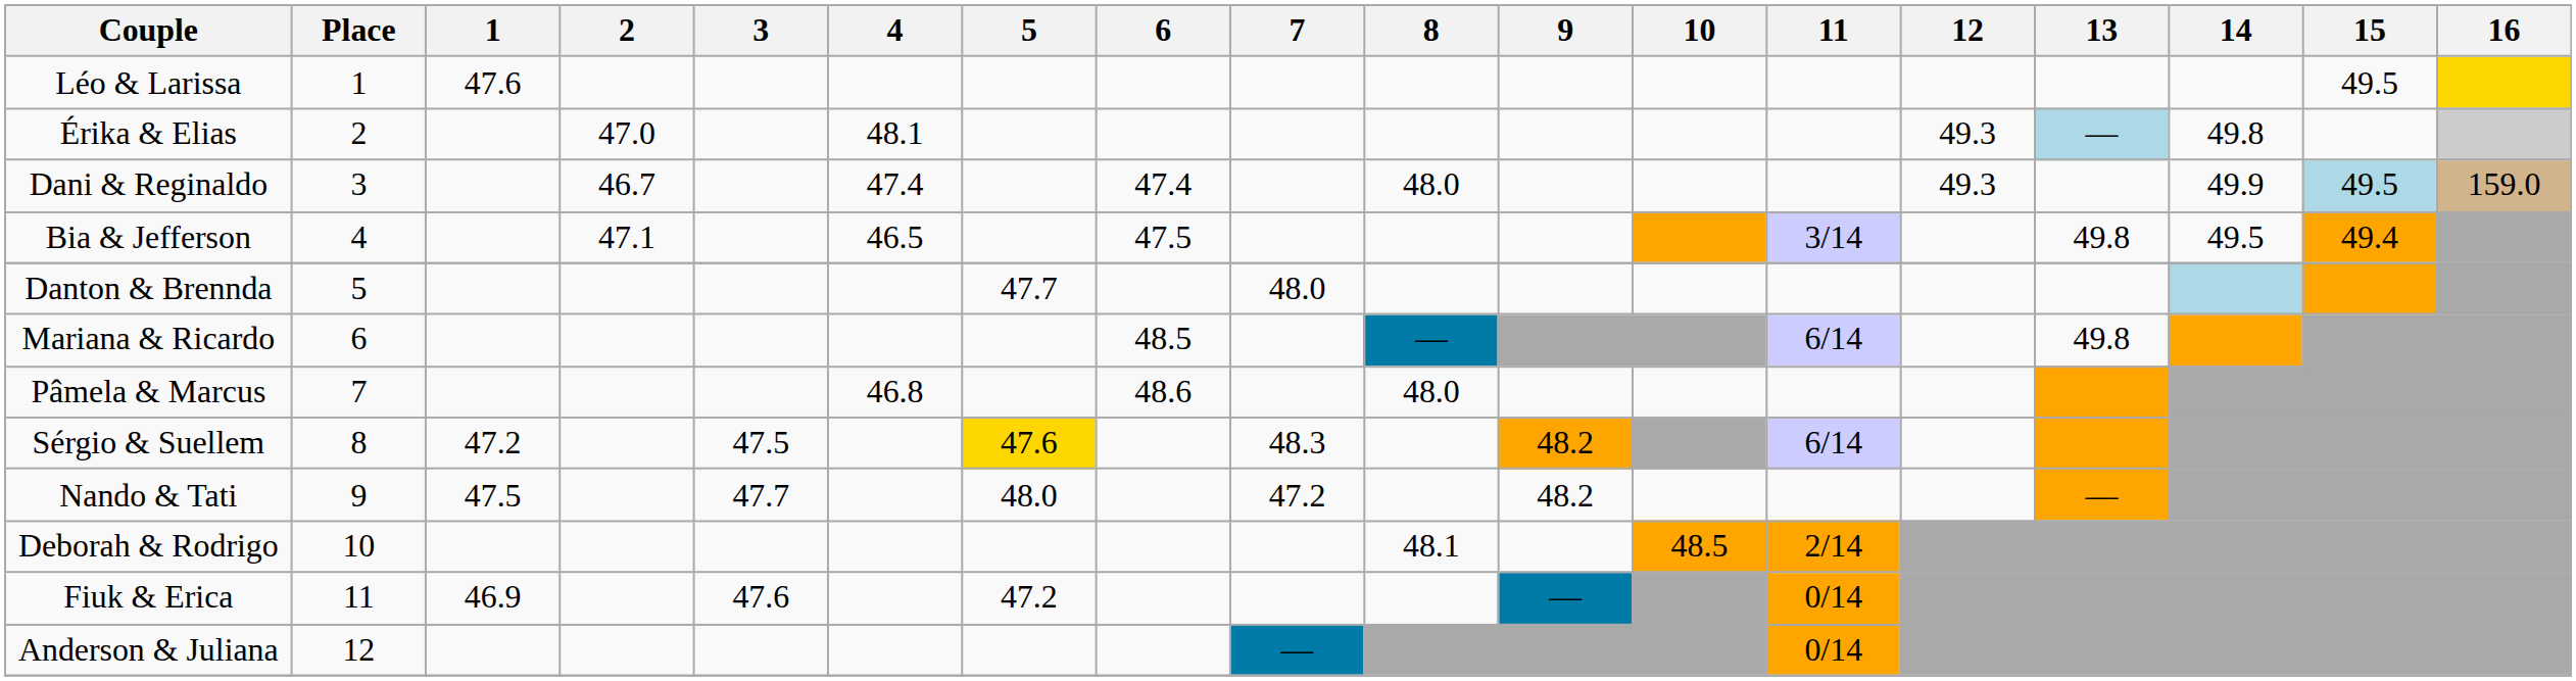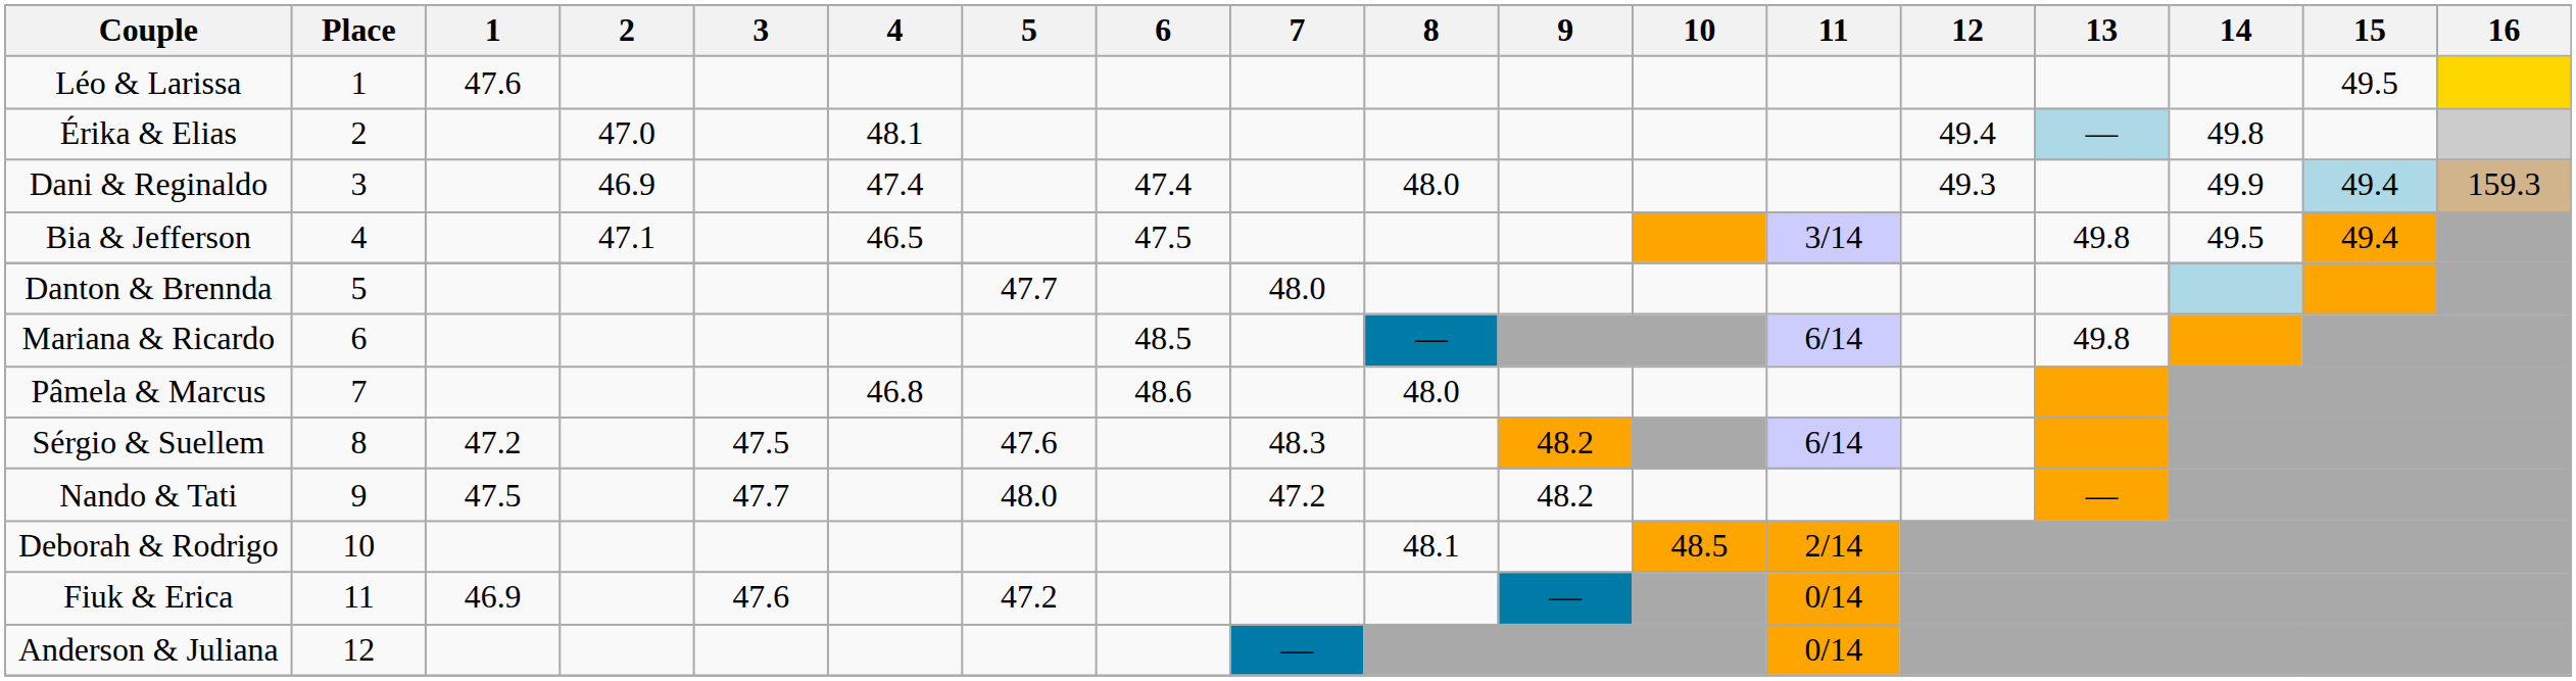Érika & Elias | 12: 49.3 -> 49.4
Dani & Reginaldo | 2: 46.7 -> 46.9
Dani & Reginaldo | 15: 49.5 -> 49.4
Dani & Reginaldo | 16: 159.0 -> 159.3
Sérgio & Suellem | 5: gold background -> no background
